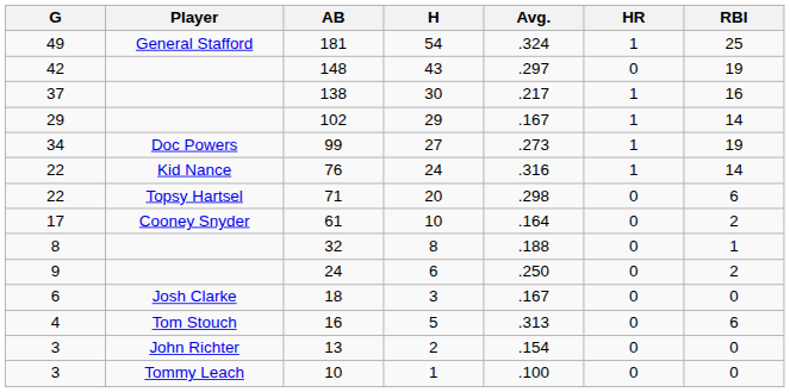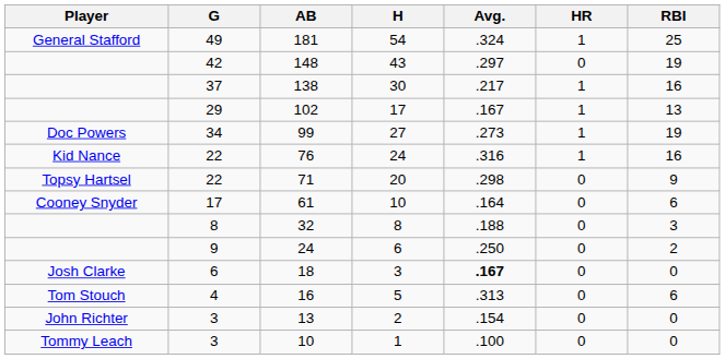columns swapped: Player <-> G
102 | H: 29 -> 17
102 | RBI: 14 -> 13
76 | RBI: 14 -> 16
71 | RBI: 6 -> 9
61 | RBI: 2 -> 6
32 | RBI: 1 -> 3
18 | Avg.: normal -> bold
